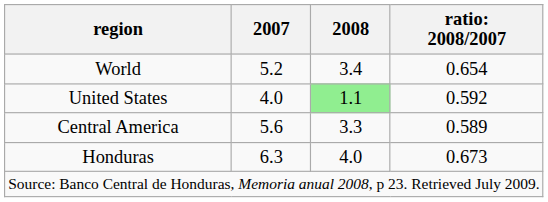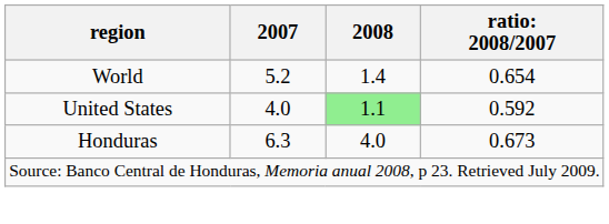World | 2008: 3.4 -> 1.4
- row: Central America | 5.6 | 3.3 | 0.589
